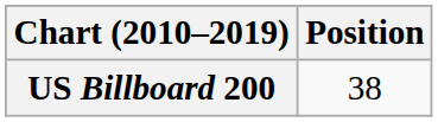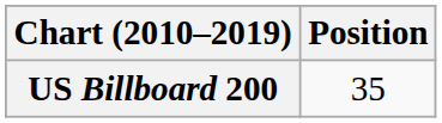US Billboard 200 | Position: 38 -> 35
